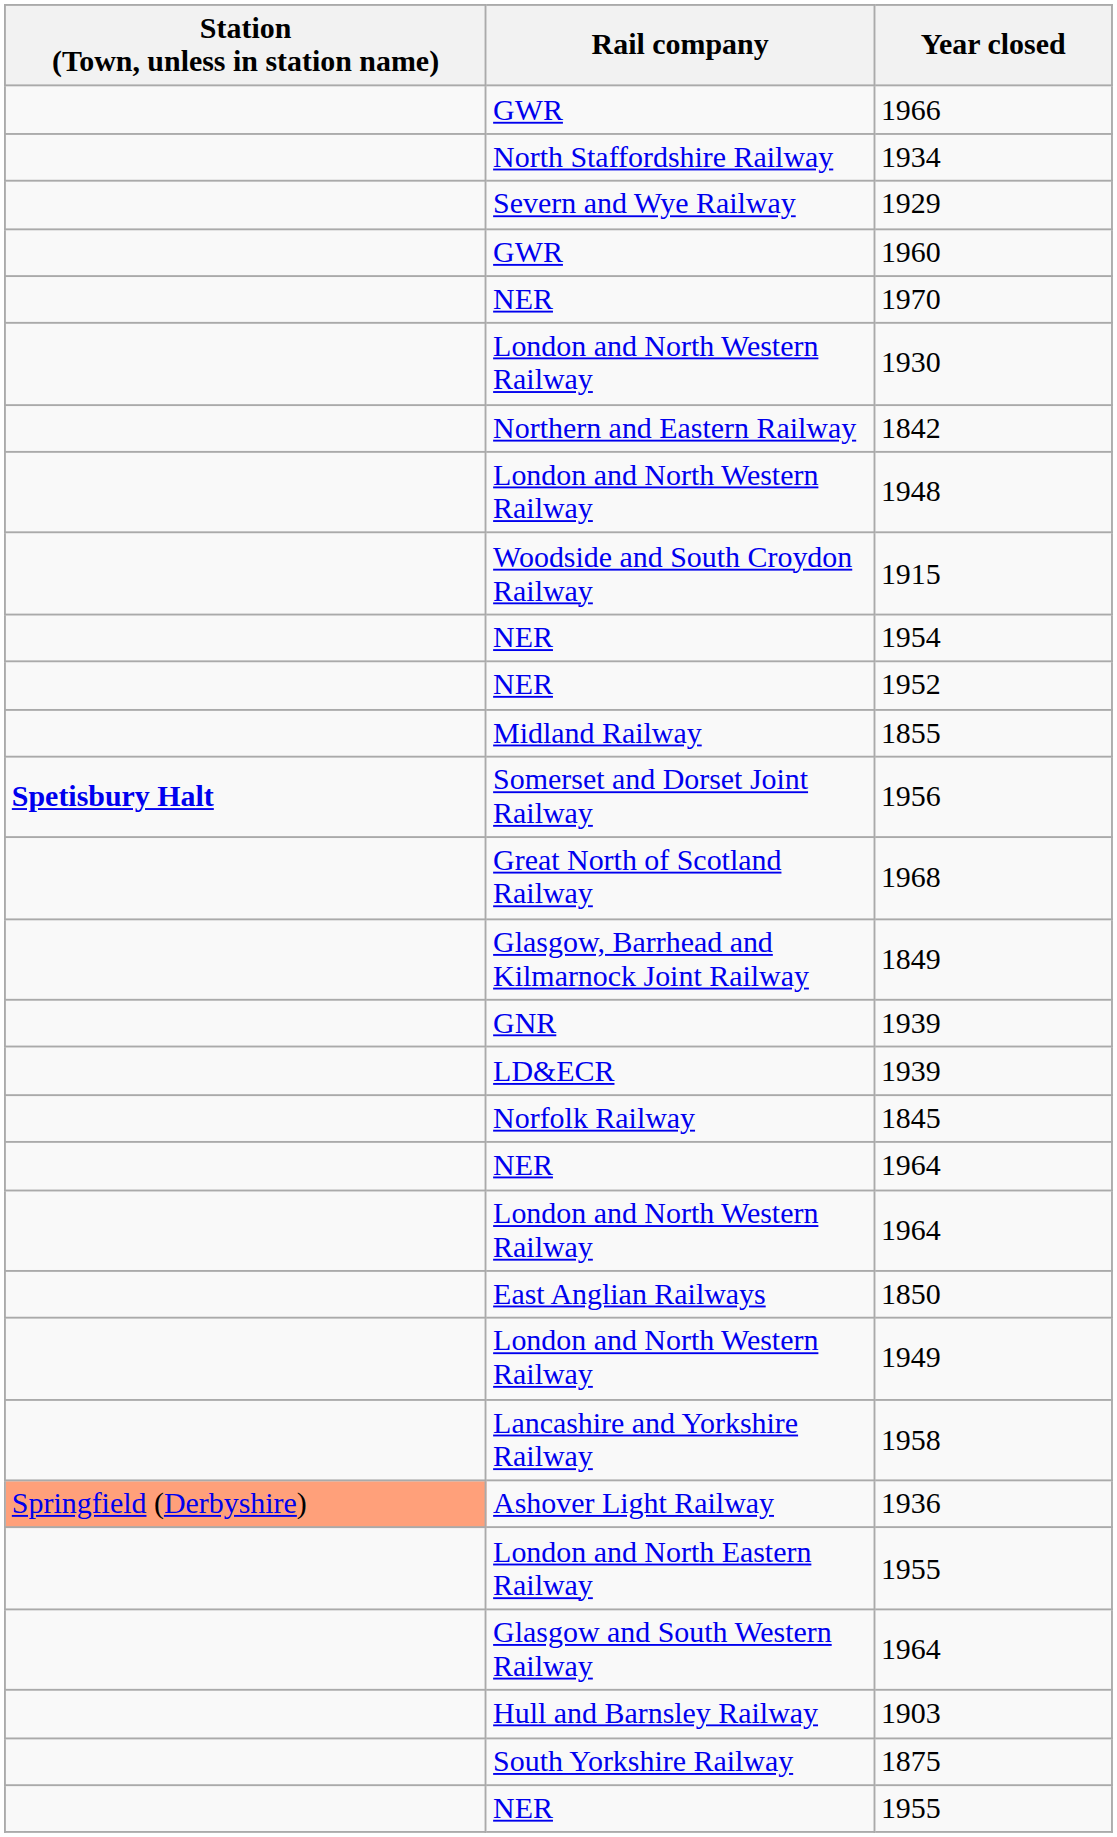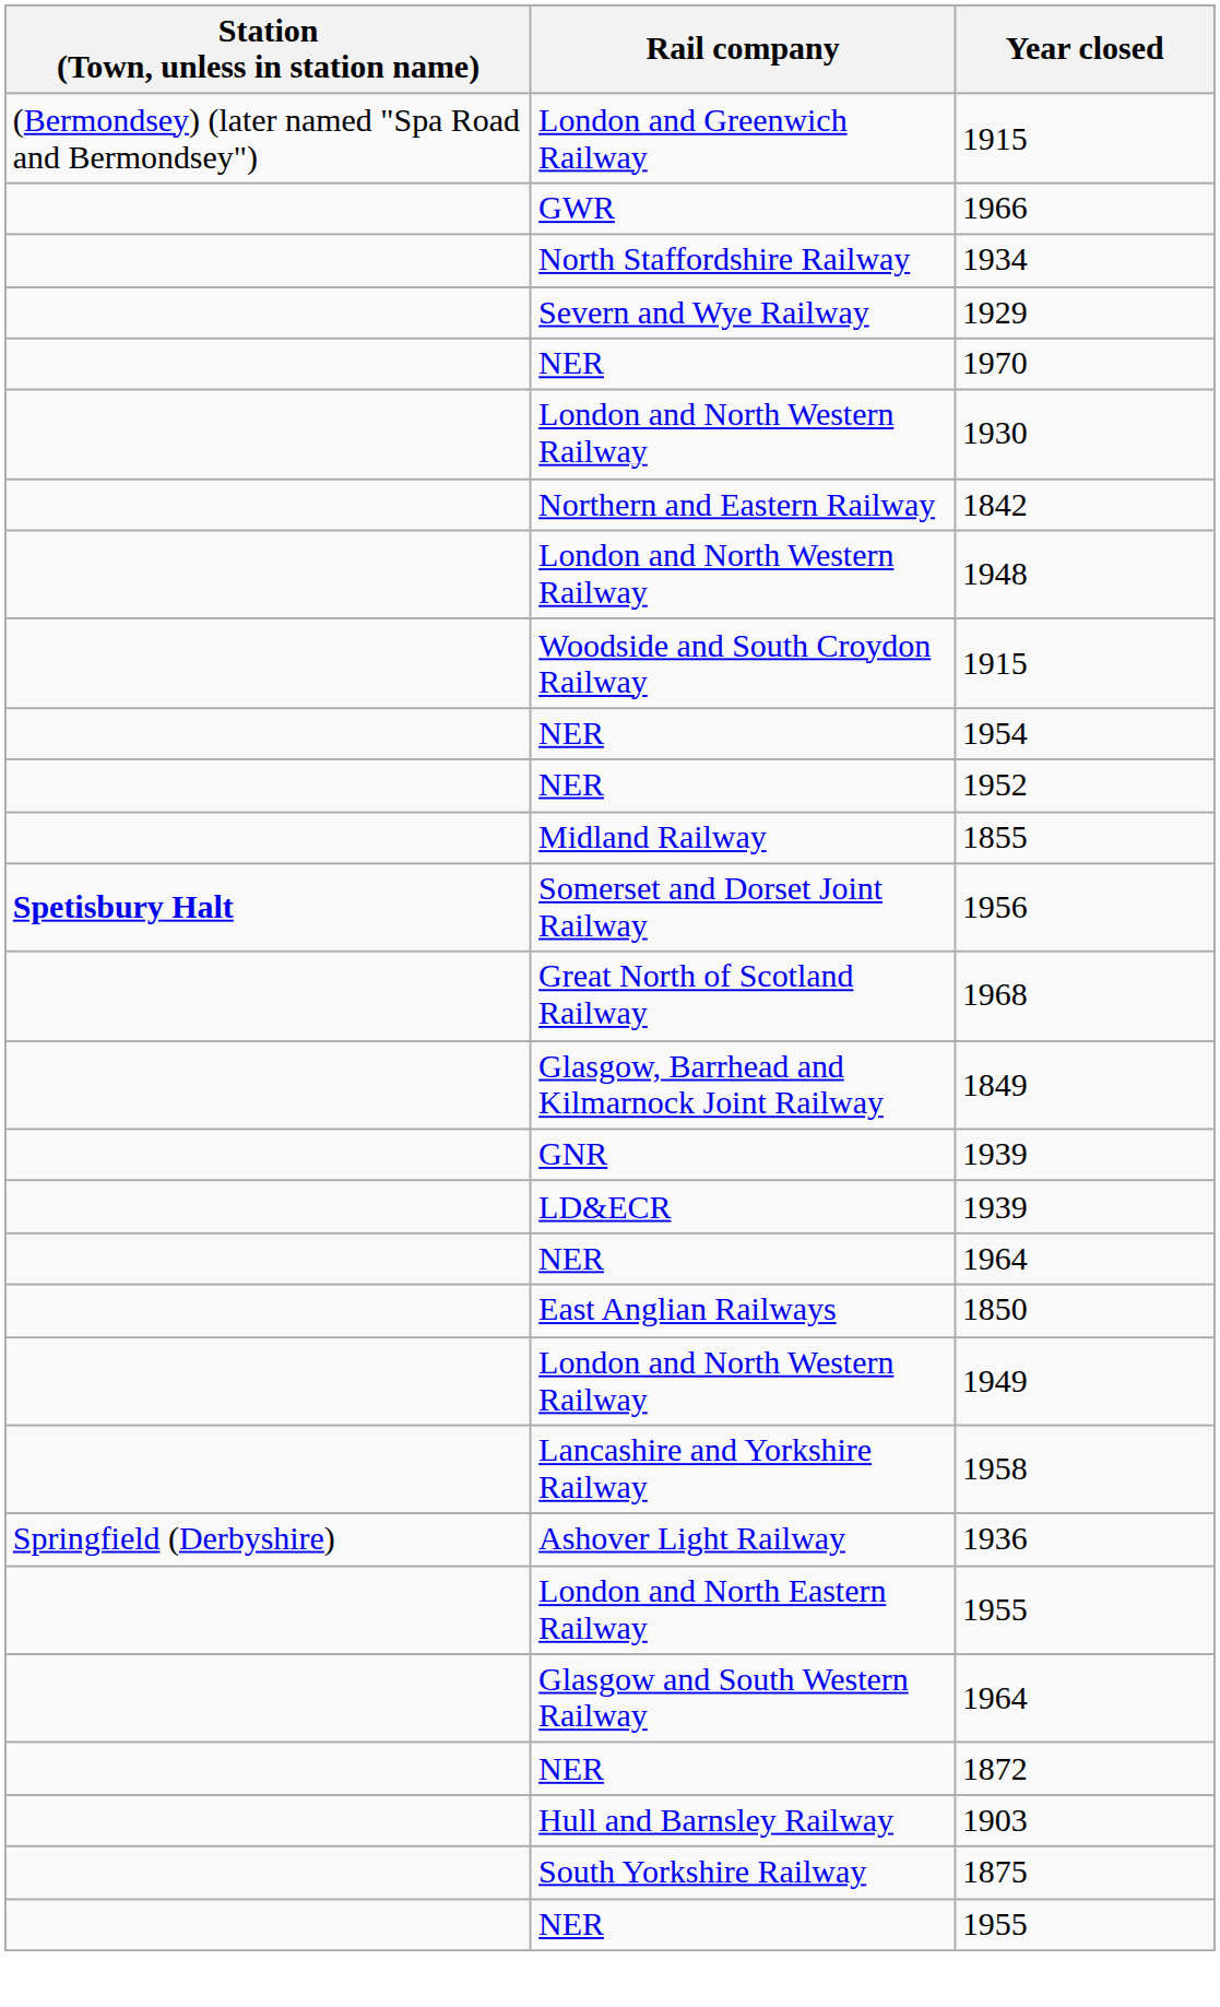+ row: (Bermondsey) (later named "Spa Road and Bermondsey") | London and Greenwich Railway | 1915
- row: GWR | 1960
- row: Norfolk Railway | 1845
- row: London and North Western Railway | 1964
1936 | Station (Town, unless in station name): lightsalmon background -> no background
+ row: NER | 1872
